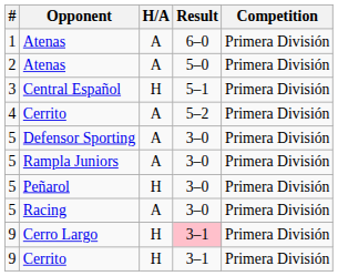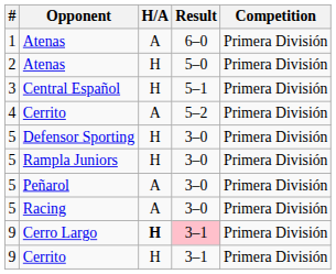2 / Atenas | H/A: A -> H
Defensor Sporting | H/A: A -> H
Rampla Juniors | H/A: A -> H
Peñarol | H/A: H -> A
Cerro Largo | H/A: normal -> bold
